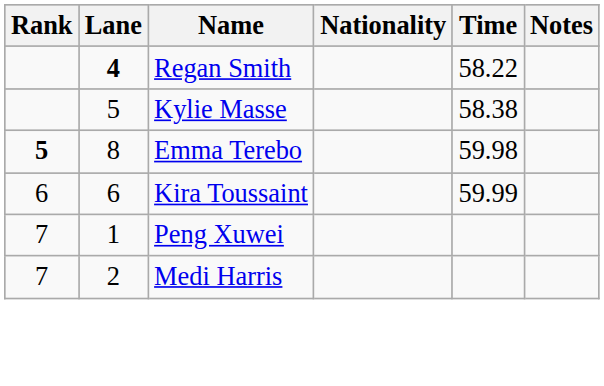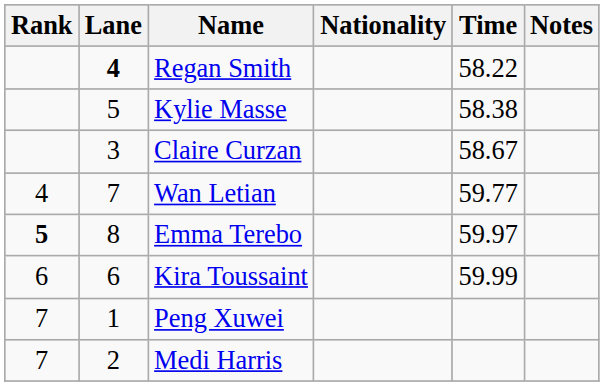+ row: 3 | Claire Curzan | 58.67
+ row: 4 | 7 | Wan Letian | 59.77
Emma Terebo | Time: 59.98 -> 59.97
